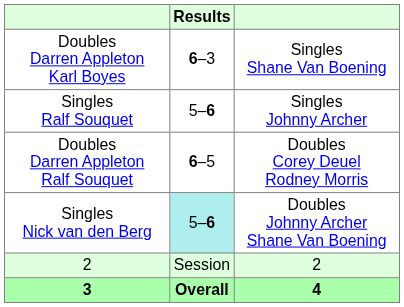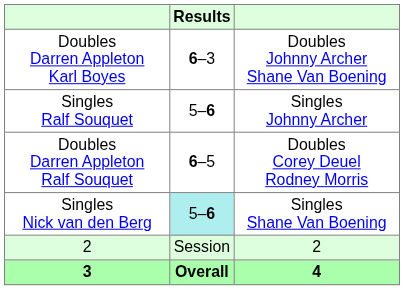Doubles Darren Appleton Karl Boyes | column 3: Singles Shane Van Boening -> Doubles Johnny Archer Shane Van Boening
Singles Nick van den Berg | column 3: Doubles Johnny Archer Shane Van Boening -> Singles Shane Van Boening
